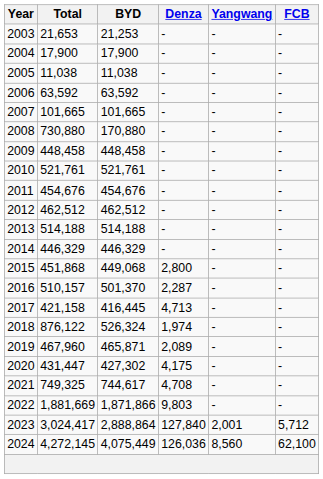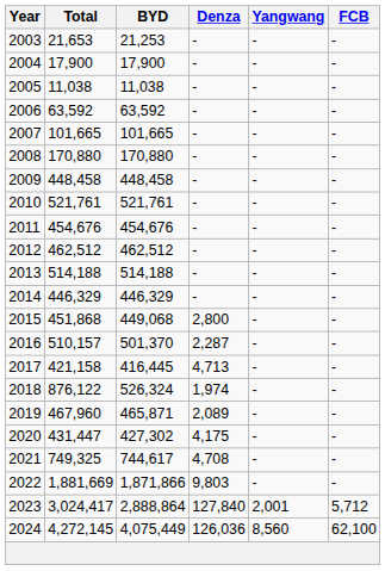2008 | Total: 730,880 -> 170,880
